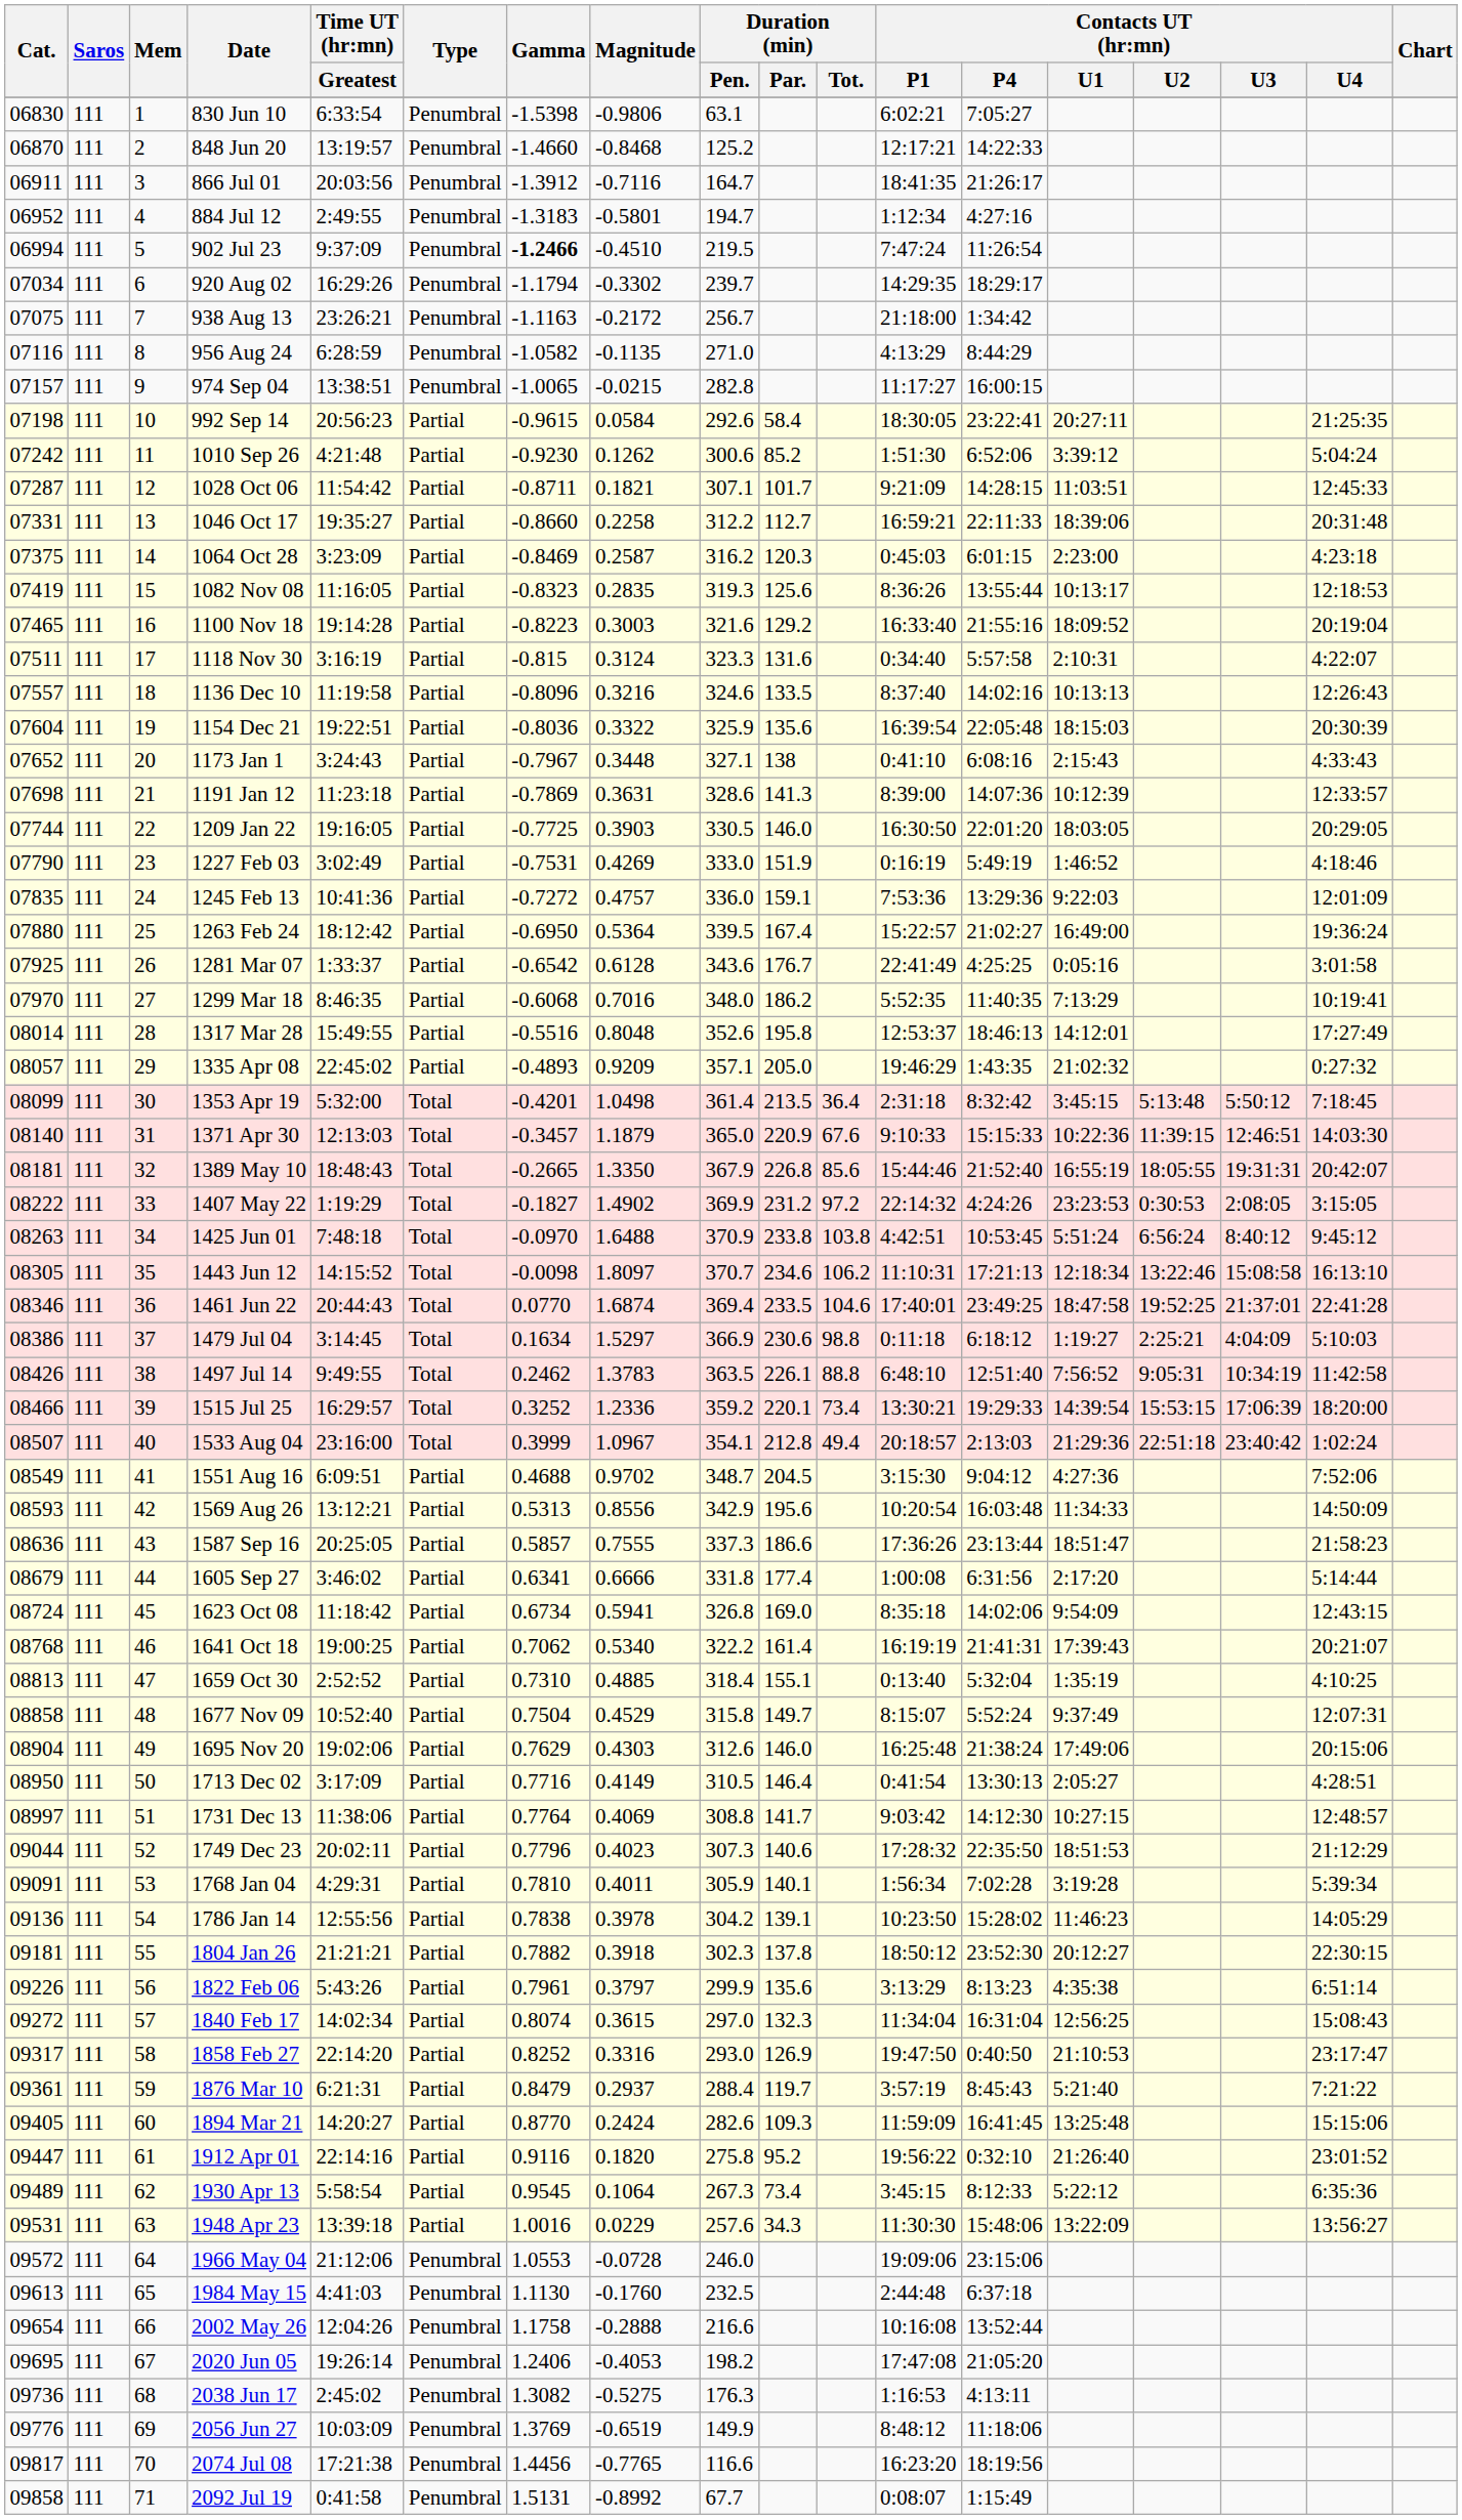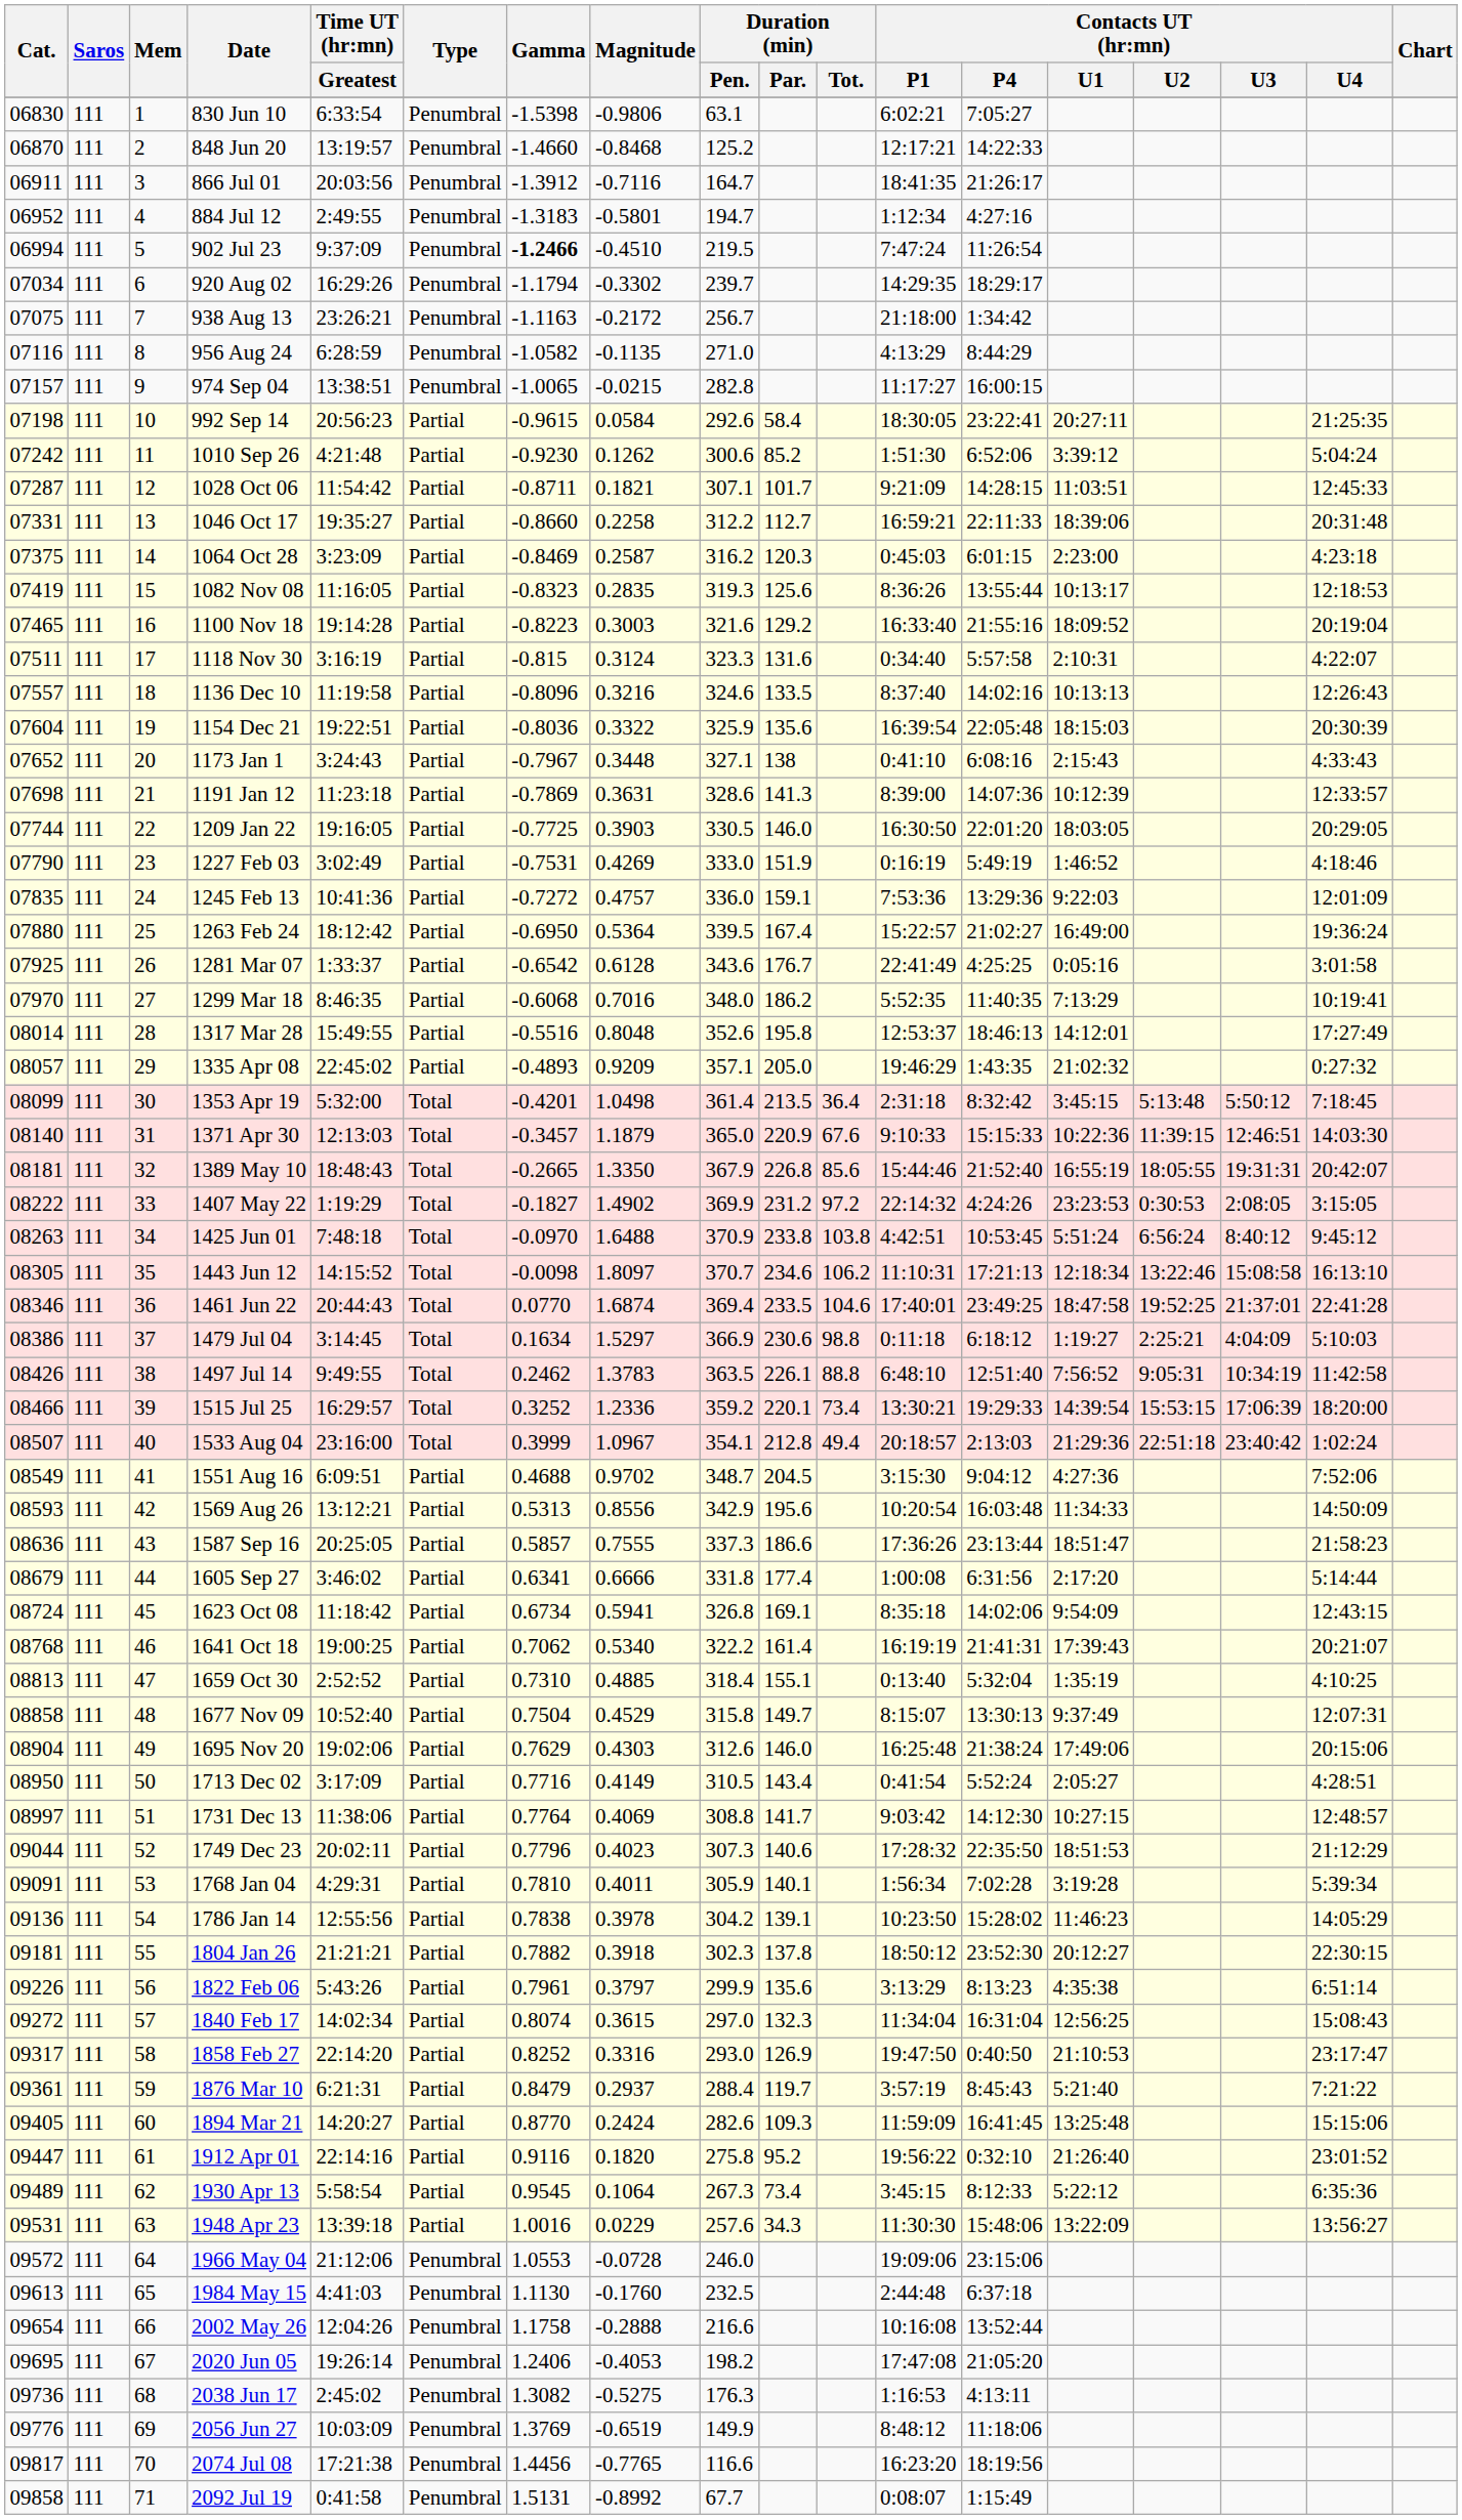1623 Oct 08 | Duration (min) / Par.: 169.0 -> 169.1
1677 Nov 09 | Contacts UT (hr:mn) / P4: 5:52:24 -> 13:30:13
1713 Dec 02 | Duration (min) / Par.: 146.4 -> 143.4
1713 Dec 02 | Contacts UT (hr:mn) / P4: 13:30:13 -> 5:52:24
